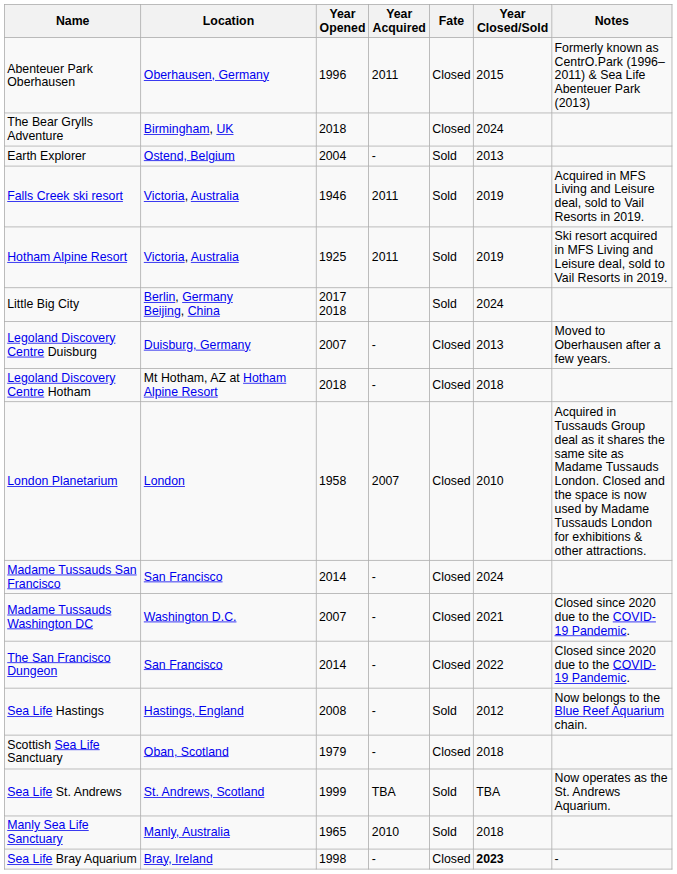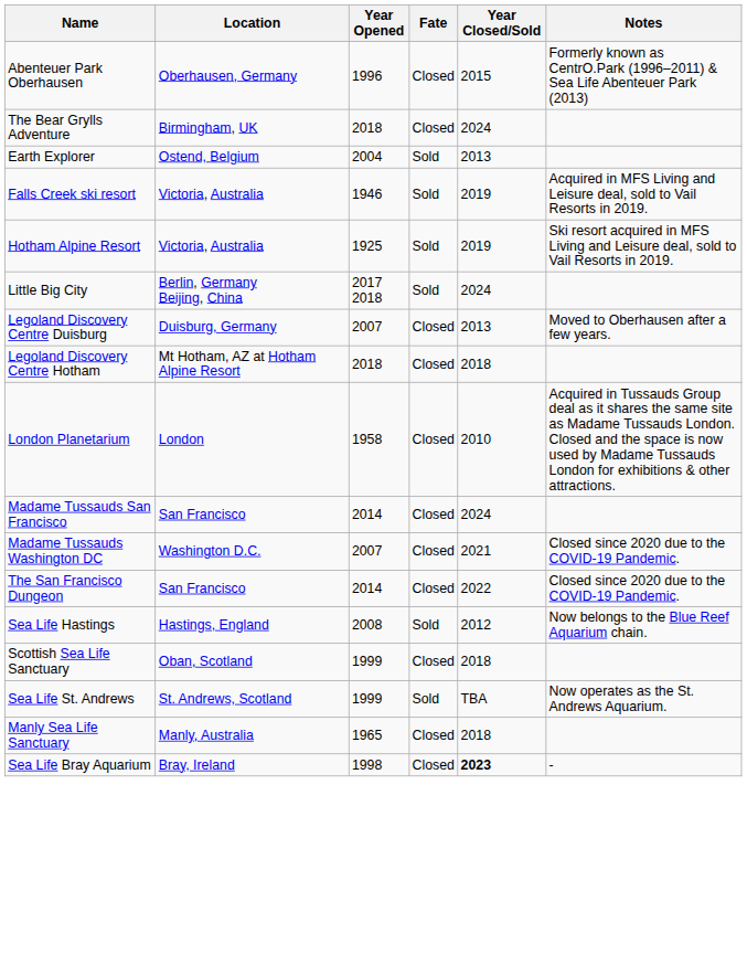- column: Year Acquired | 2011 | - | 2011 | 2011 | - | - | 2007 | - | - | - | - | - | TBA | 2010 | -
Scottish Sea Life Sanctuary | Year Opened: 1979 -> 1999
Manly Sea Life Sanctuary | Fate: Sold -> Closed
